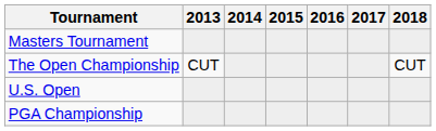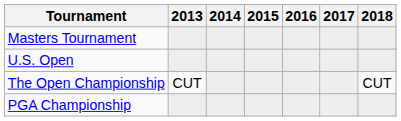rows swapped: U.S. Open <-> The Open Championship
